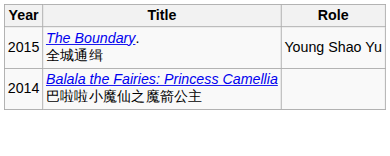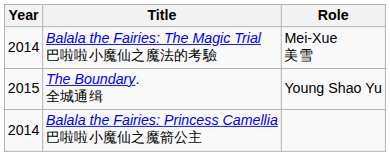+ row: 2014 | Balala the Fairies: The Magic Trial 巴啦啦小魔仙之魔法的考驗 | Mei-Xue 美雪
